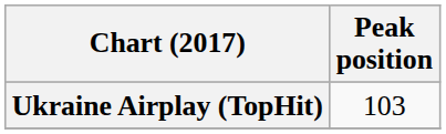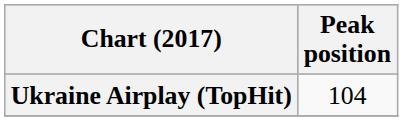Ukraine Airplay (TopHit) | Peak position: 103 -> 104
